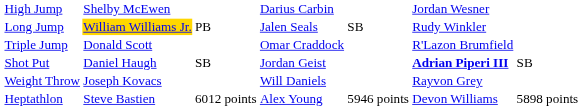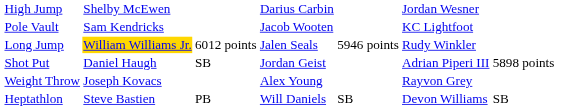+ row: Pole Vault | Sam Kendricks | Jacob Wooten | KC Lightfoot
Long Jump | column 3: PB -> 6012 points
Long Jump | column 5: SB -> 5946 points
- row: Triple Jump | Donald Scott | Omar Craddock | R'Lazon Brumfield
Shot Put | column 6: bold -> normal
Shot Put | column 7: SB -> 5898 points
Weight Throw | column 4: Will Daniels -> Alex Young
Heptathlon | column 3: 6012 points -> PB
Heptathlon | column 4: Alex Young -> Will Daniels
Heptathlon | column 5: 5946 points -> SB
Heptathlon | column 7: 5898 points -> SB
